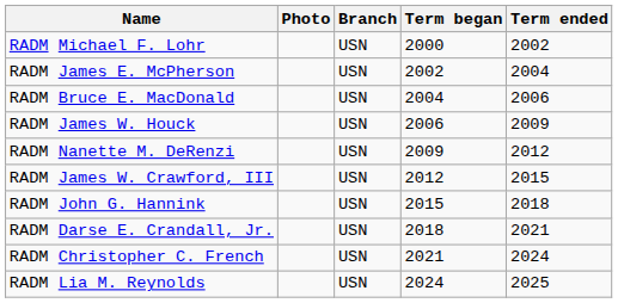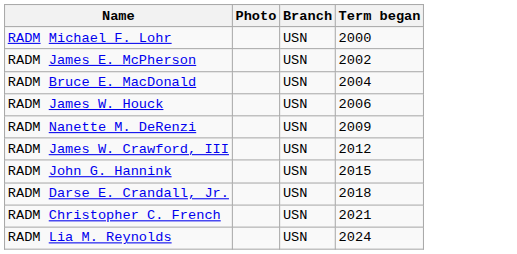- column: Term ended | 2002 | 2004 | 2006 | 2009 | 2012 | 2015 | 2018 | 2021 | 2024 | 2025
